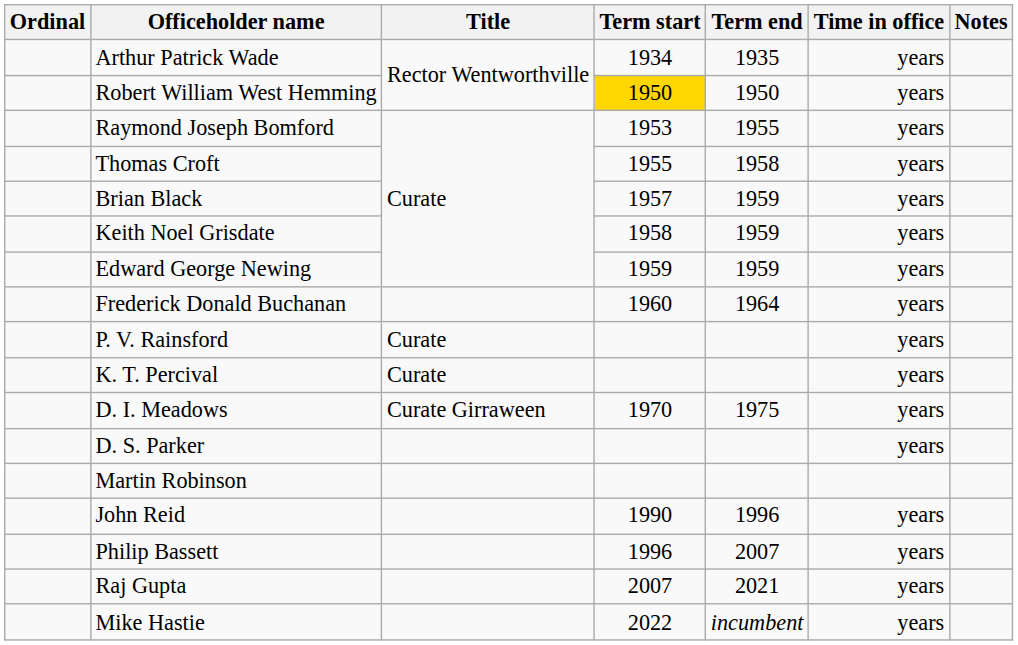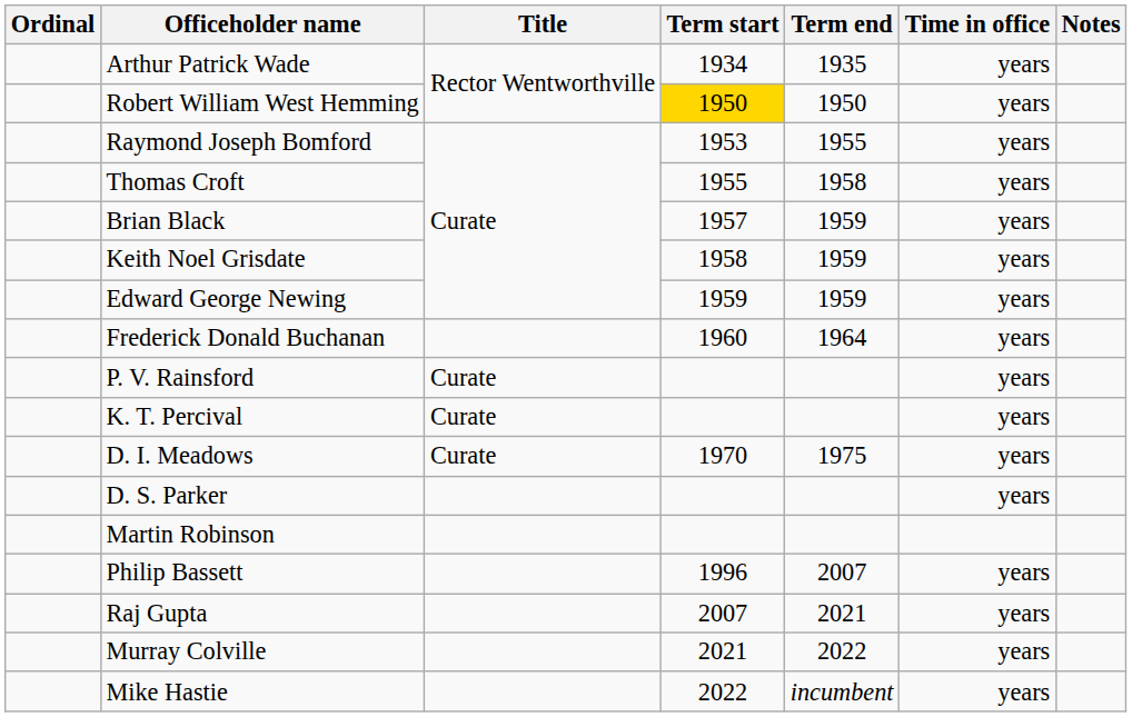D. I. Meadows | Title: Curate Girraween -> Curate
- row: John Reid | 1990 | 1996 | years
+ row: Murray Colville | 2021 | 2022 | years
